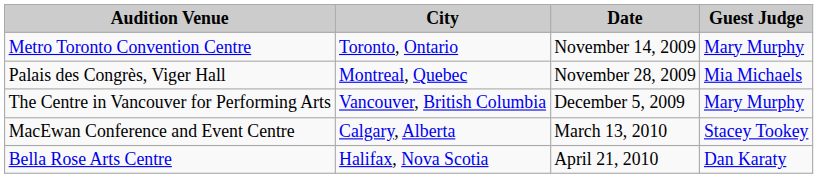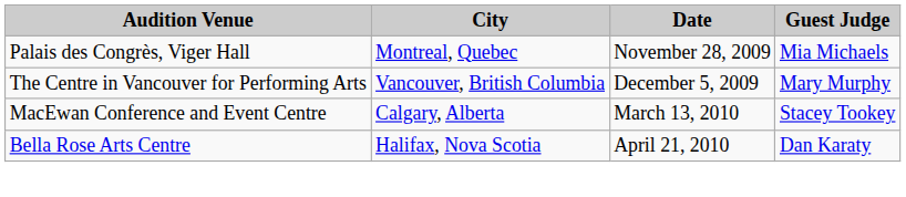- row: Metro Toronto Convention Centre | Toronto, Ontario | November 14, 2009 | Mary Murphy
